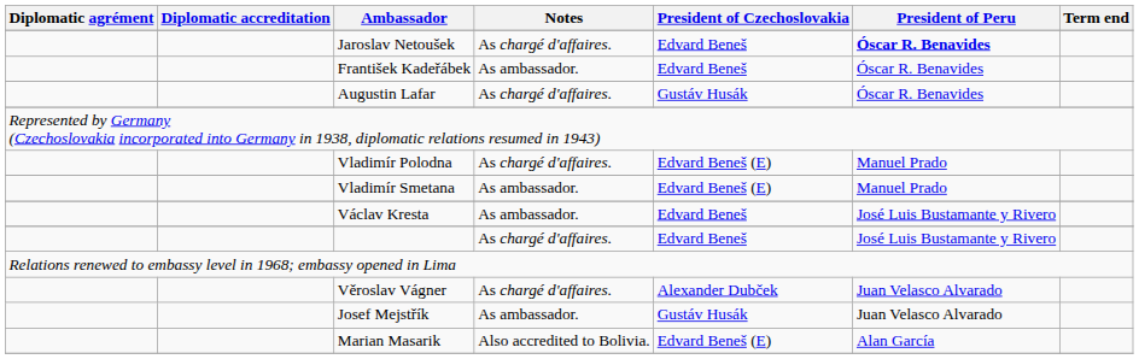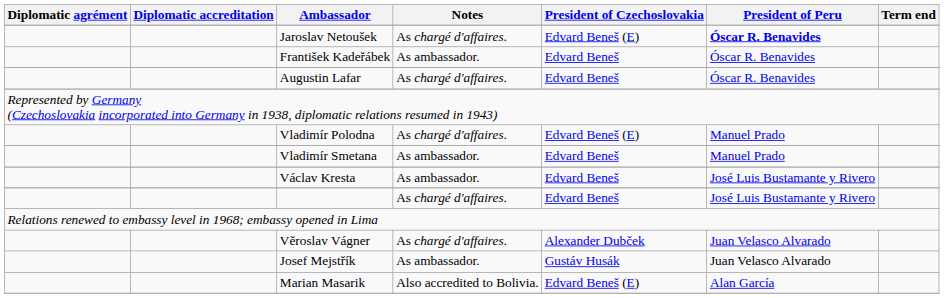Jaroslav Netoušek | President of Czechoslovakia: Edvard Beneš -> Edvard Beneš (E)
Augustin Lafar | President of Czechoslovakia: Gustáv Husák -> Edvard Beneš
Vladimír Smetana | President of Czechoslovakia: Edvard Beneš (E) -> Edvard Beneš
